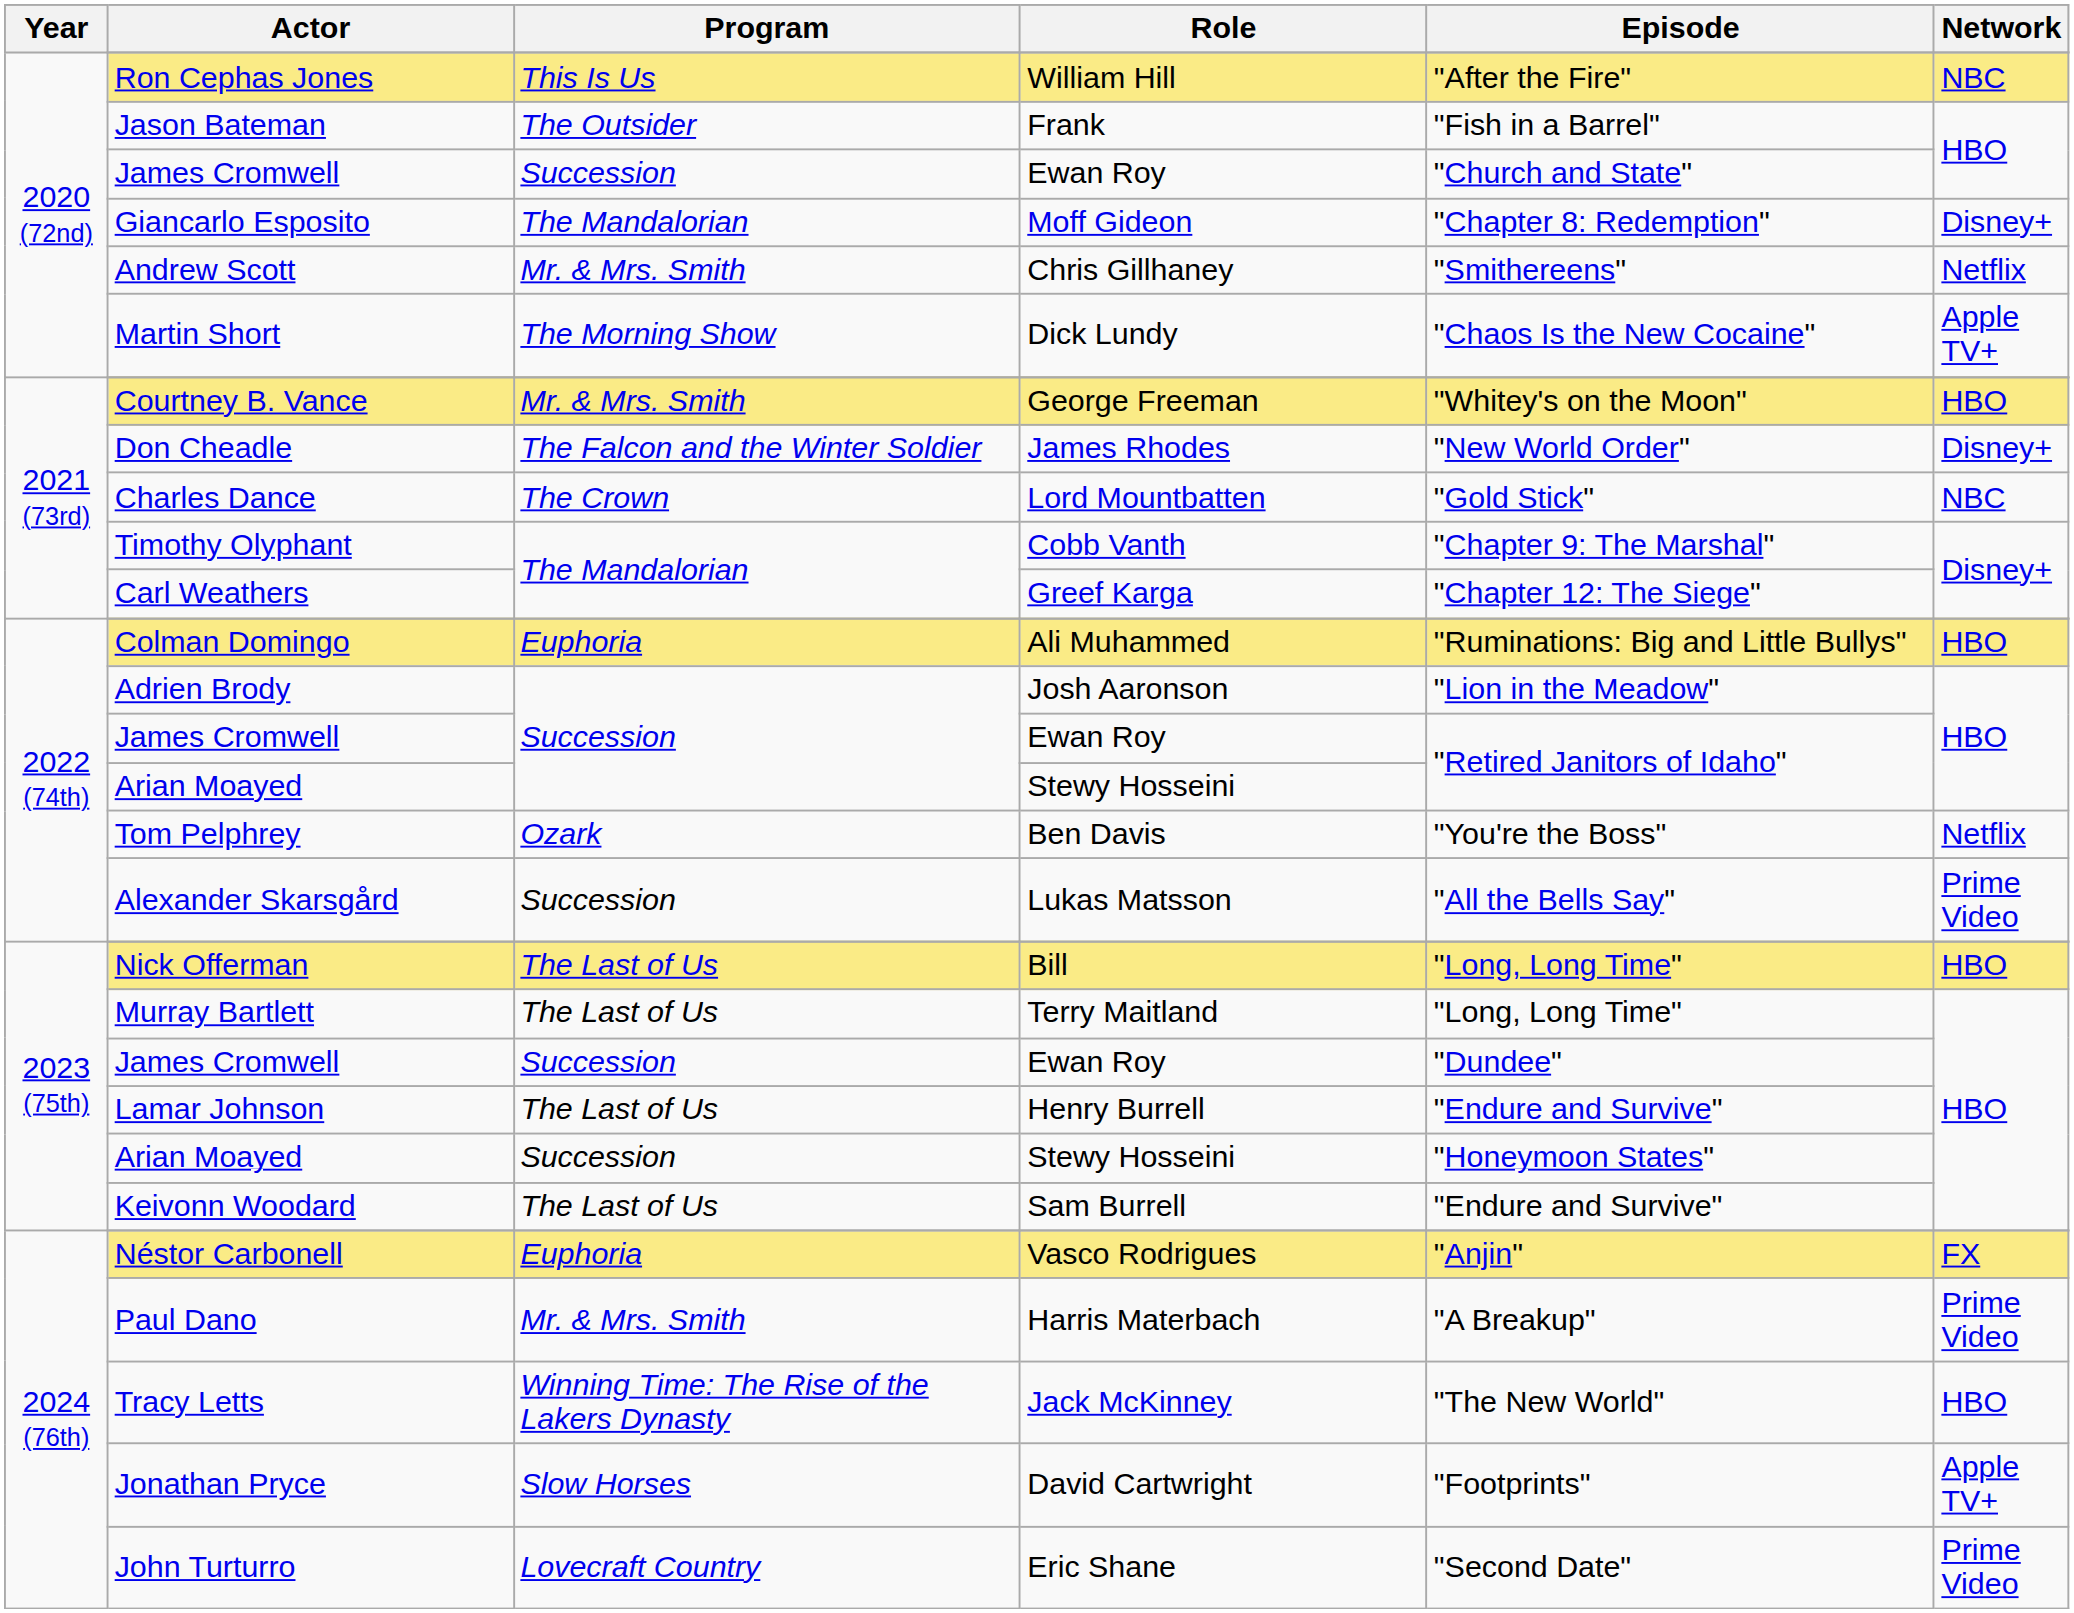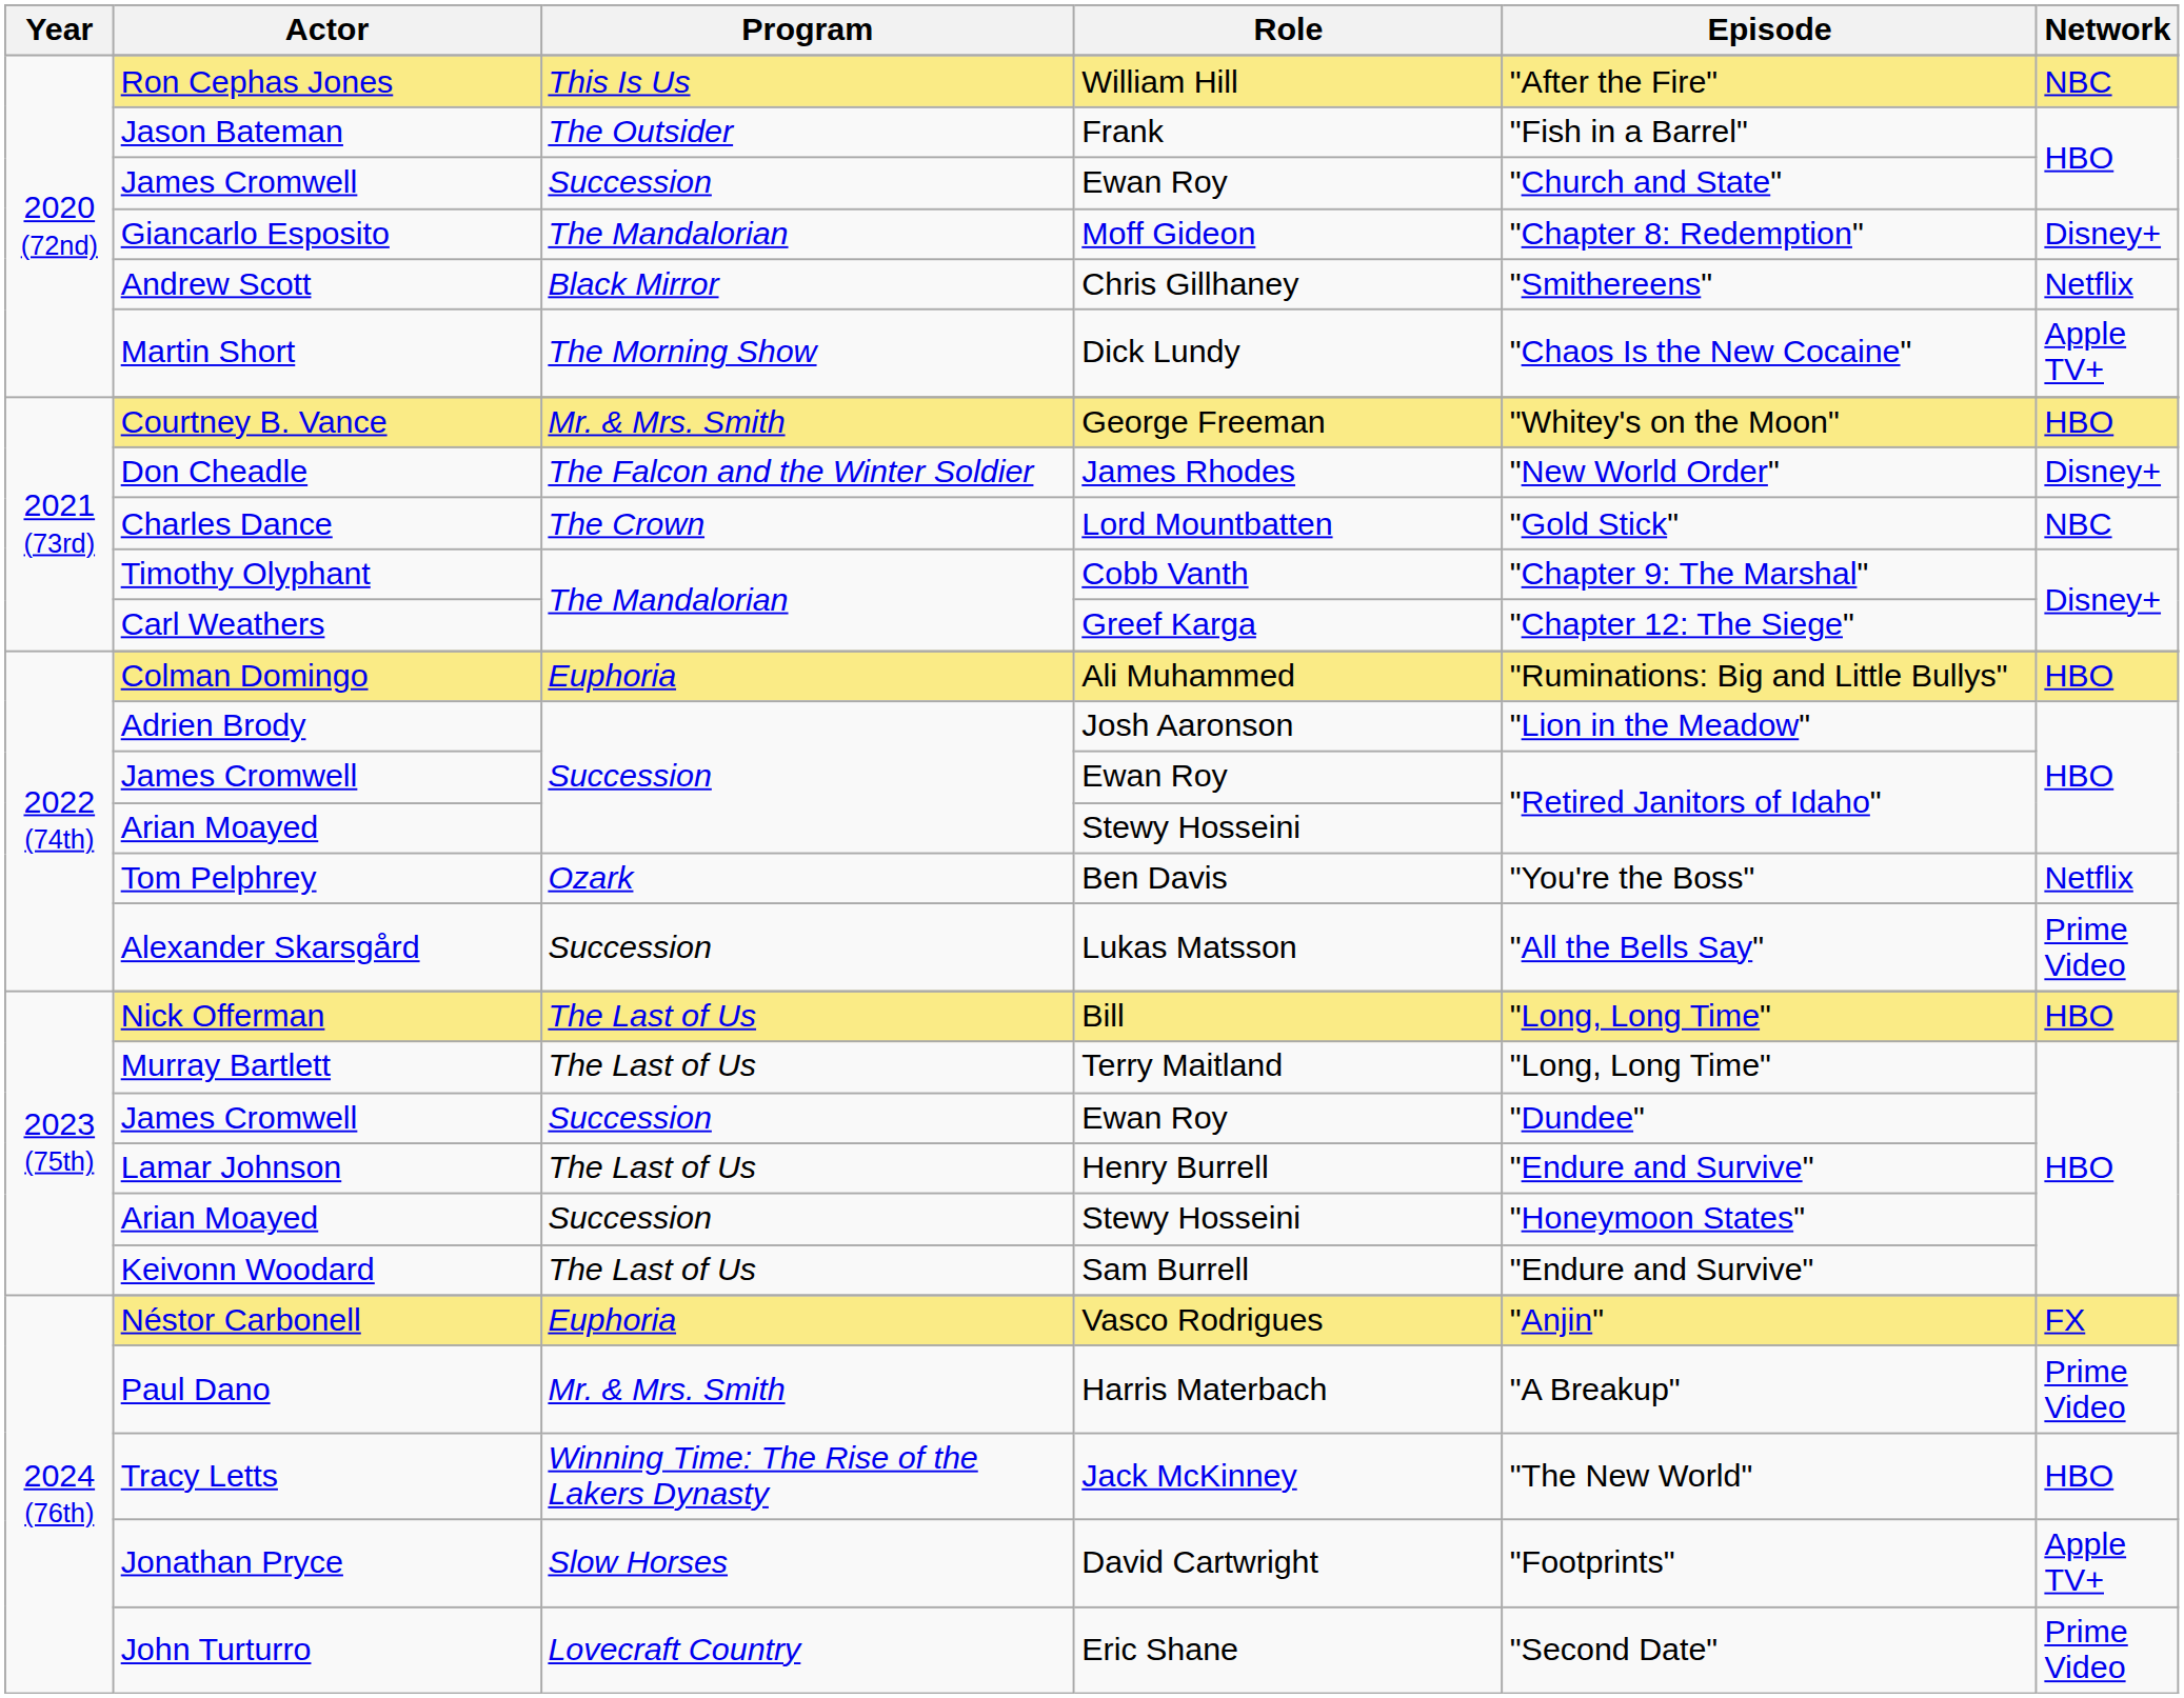Andrew Scott | Program: Mr. & Mrs. Smith -> Black Mirror
